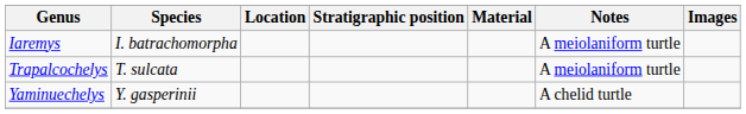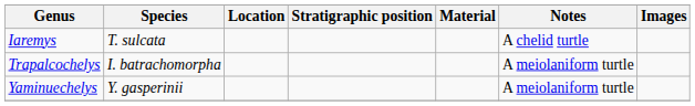Iaremys | Species: I. batrachomorpha -> T. sulcata
Iaremys | Notes: A meiolaniform turtle -> A chelid turtle
Trapalcochelys | Species: T. sulcata -> I. batrachomorpha
Yaminuechelys | Notes: A chelid turtle -> A meiolaniform turtle
